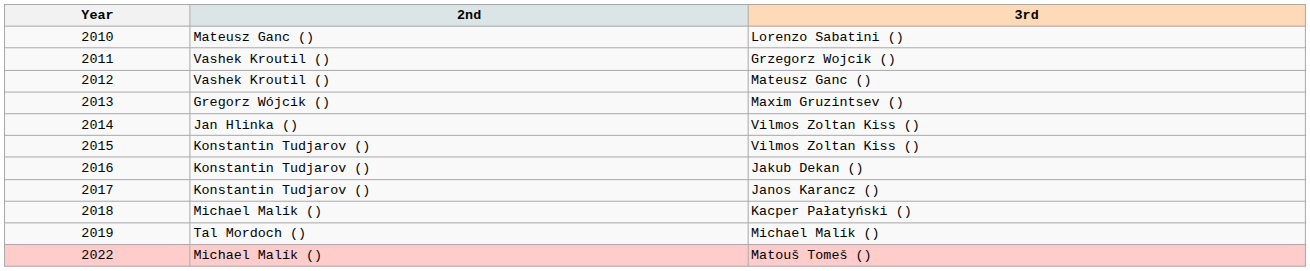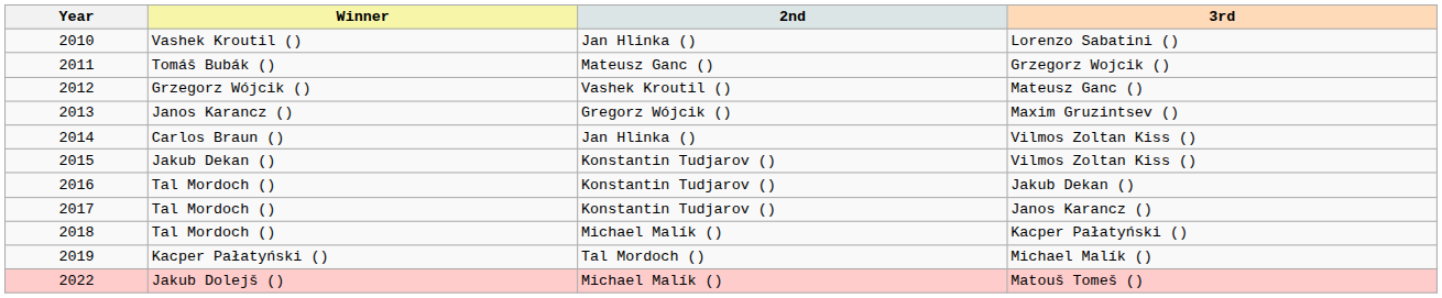+ column: Winner | Vashek Kroutil () | Tomáš Bubák () | Grzegorz Wójcik () | Janos Karancz () | Carlos Braun () | Jakub Dekan () | Tal Mordoch () | Tal Mordoch () | Tal Mordoch () | Kacper Pałatyński () | Jakub Dolejš ()
Lorenzo Sabatini () | 2nd: Mateusz Ganc () -> Jan Hlinka ()
Grzegorz Wojcik () | 2nd: Vashek Kroutil () -> Mateusz Ganc ()
